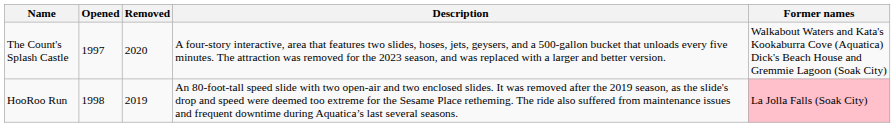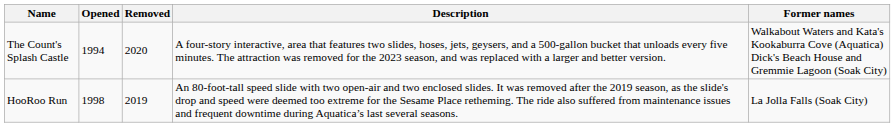The Count's Splash Castle | Opened: 1997 -> 1994
HooRoo Run | Former names: pink background -> no background
